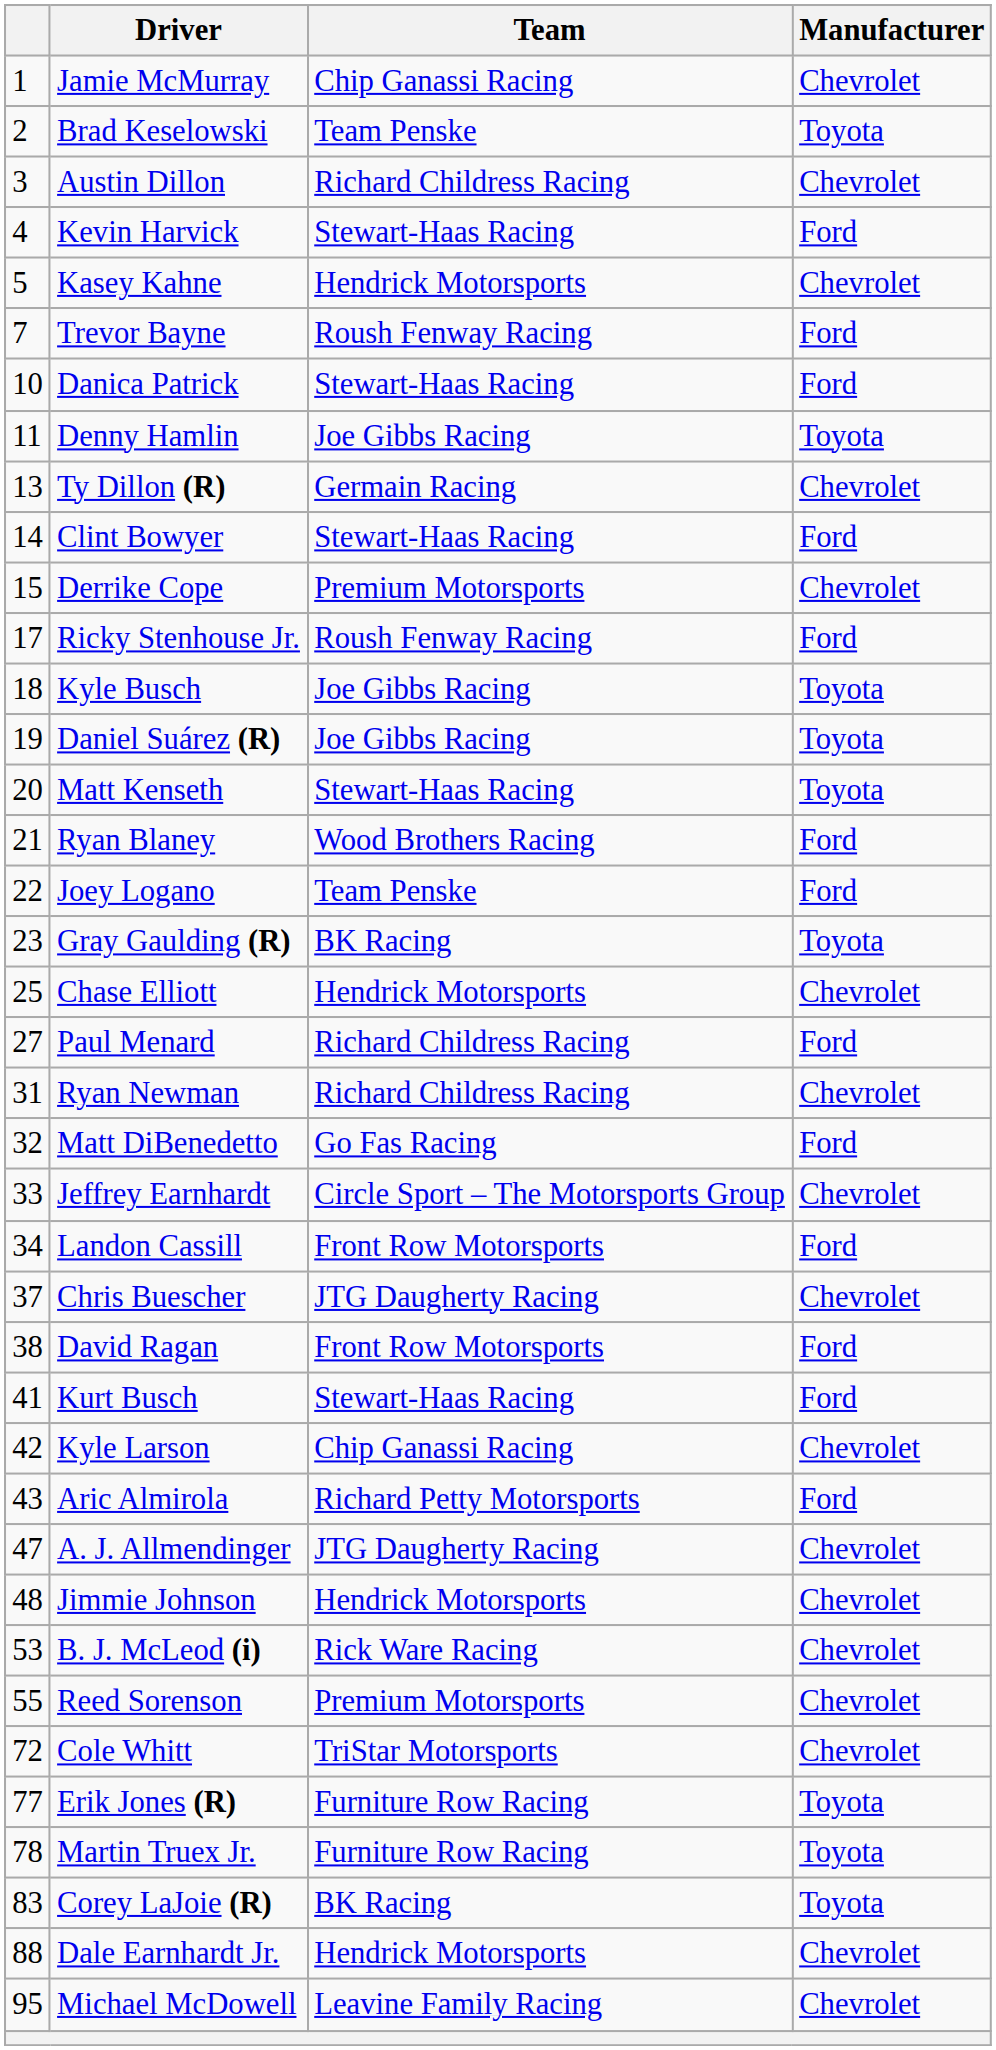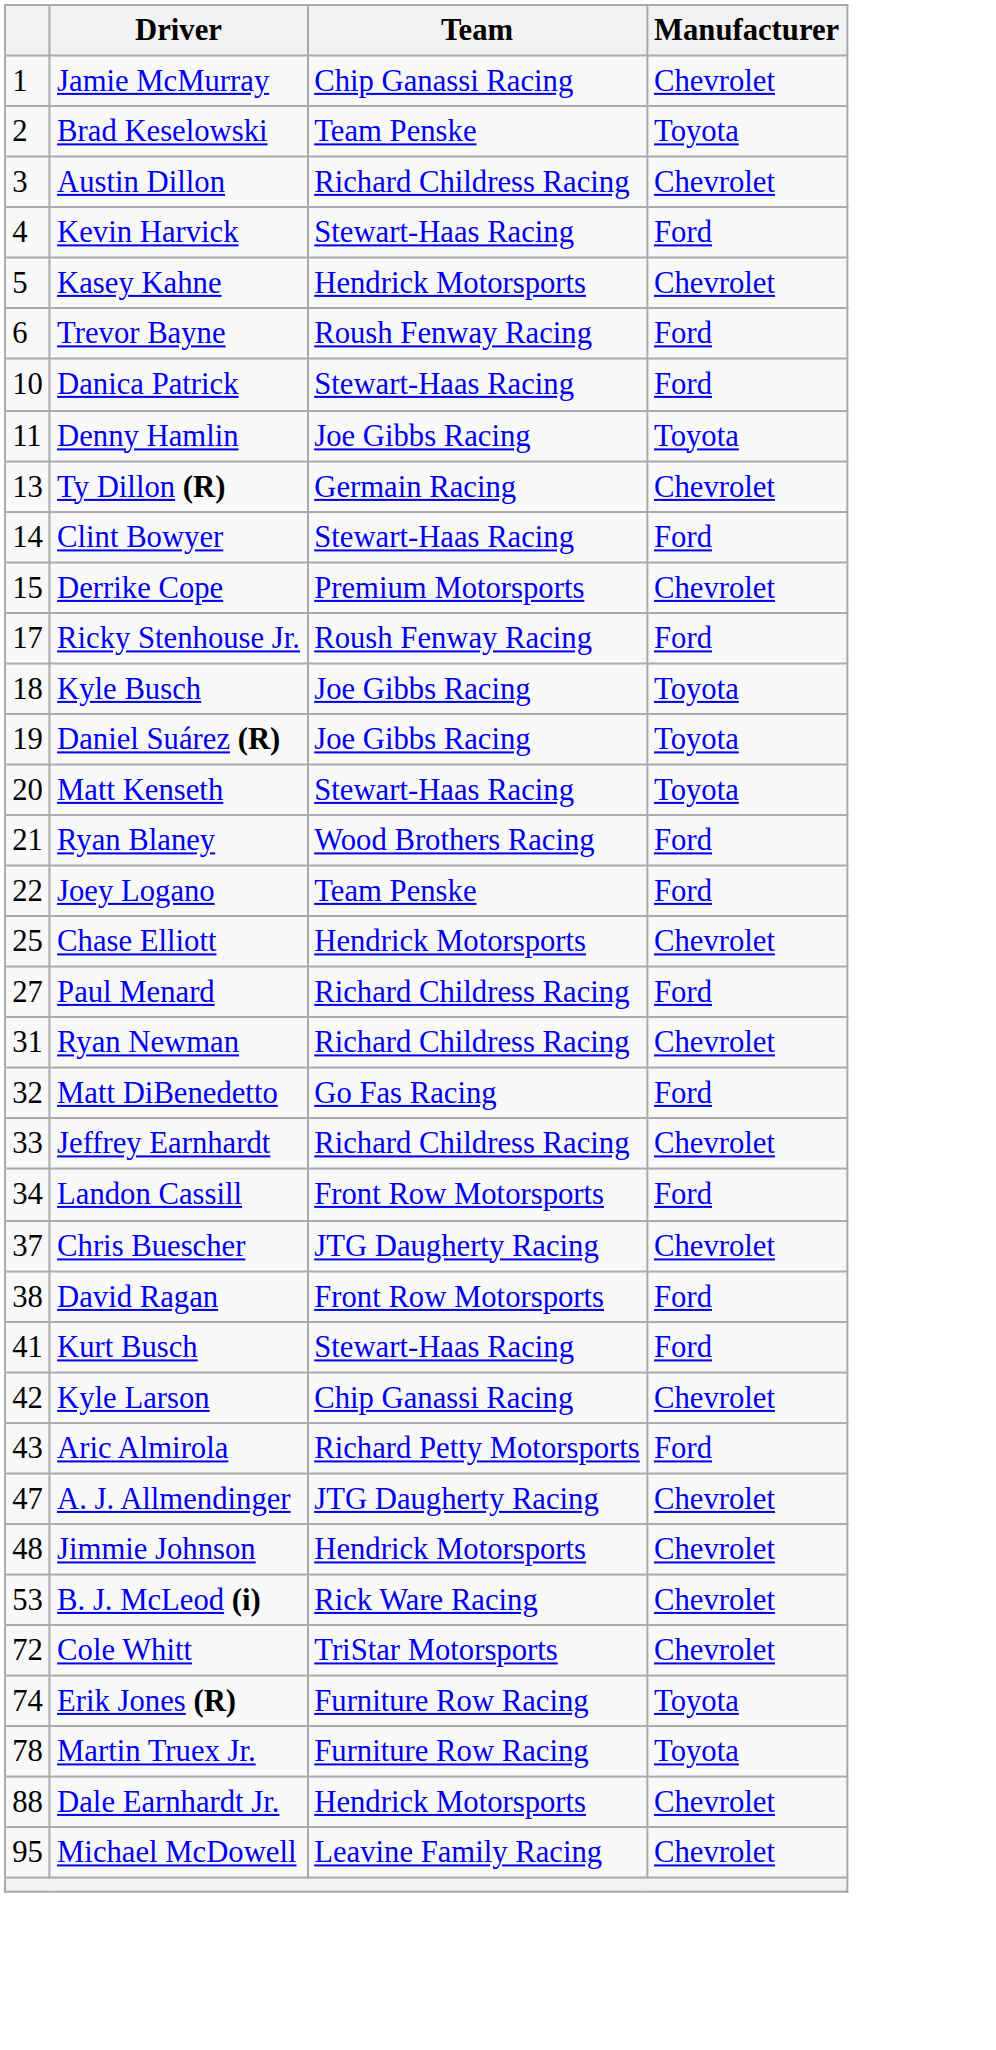Trevor Bayne | column 1: 7 -> 6
- row: 23 | Gray Gaulding (R) | BK Racing | Toyota
Jeffrey Earnhardt | Team: Circle Sport – The Motorsports Group -> Richard Childress Racing
- row: 55 | Reed Sorenson | Premium Motorsports | Chevrolet
Erik Jones (R) | column 1: 77 -> 74
- row: 83 | Corey LaJoie (R) | BK Racing | Toyota
